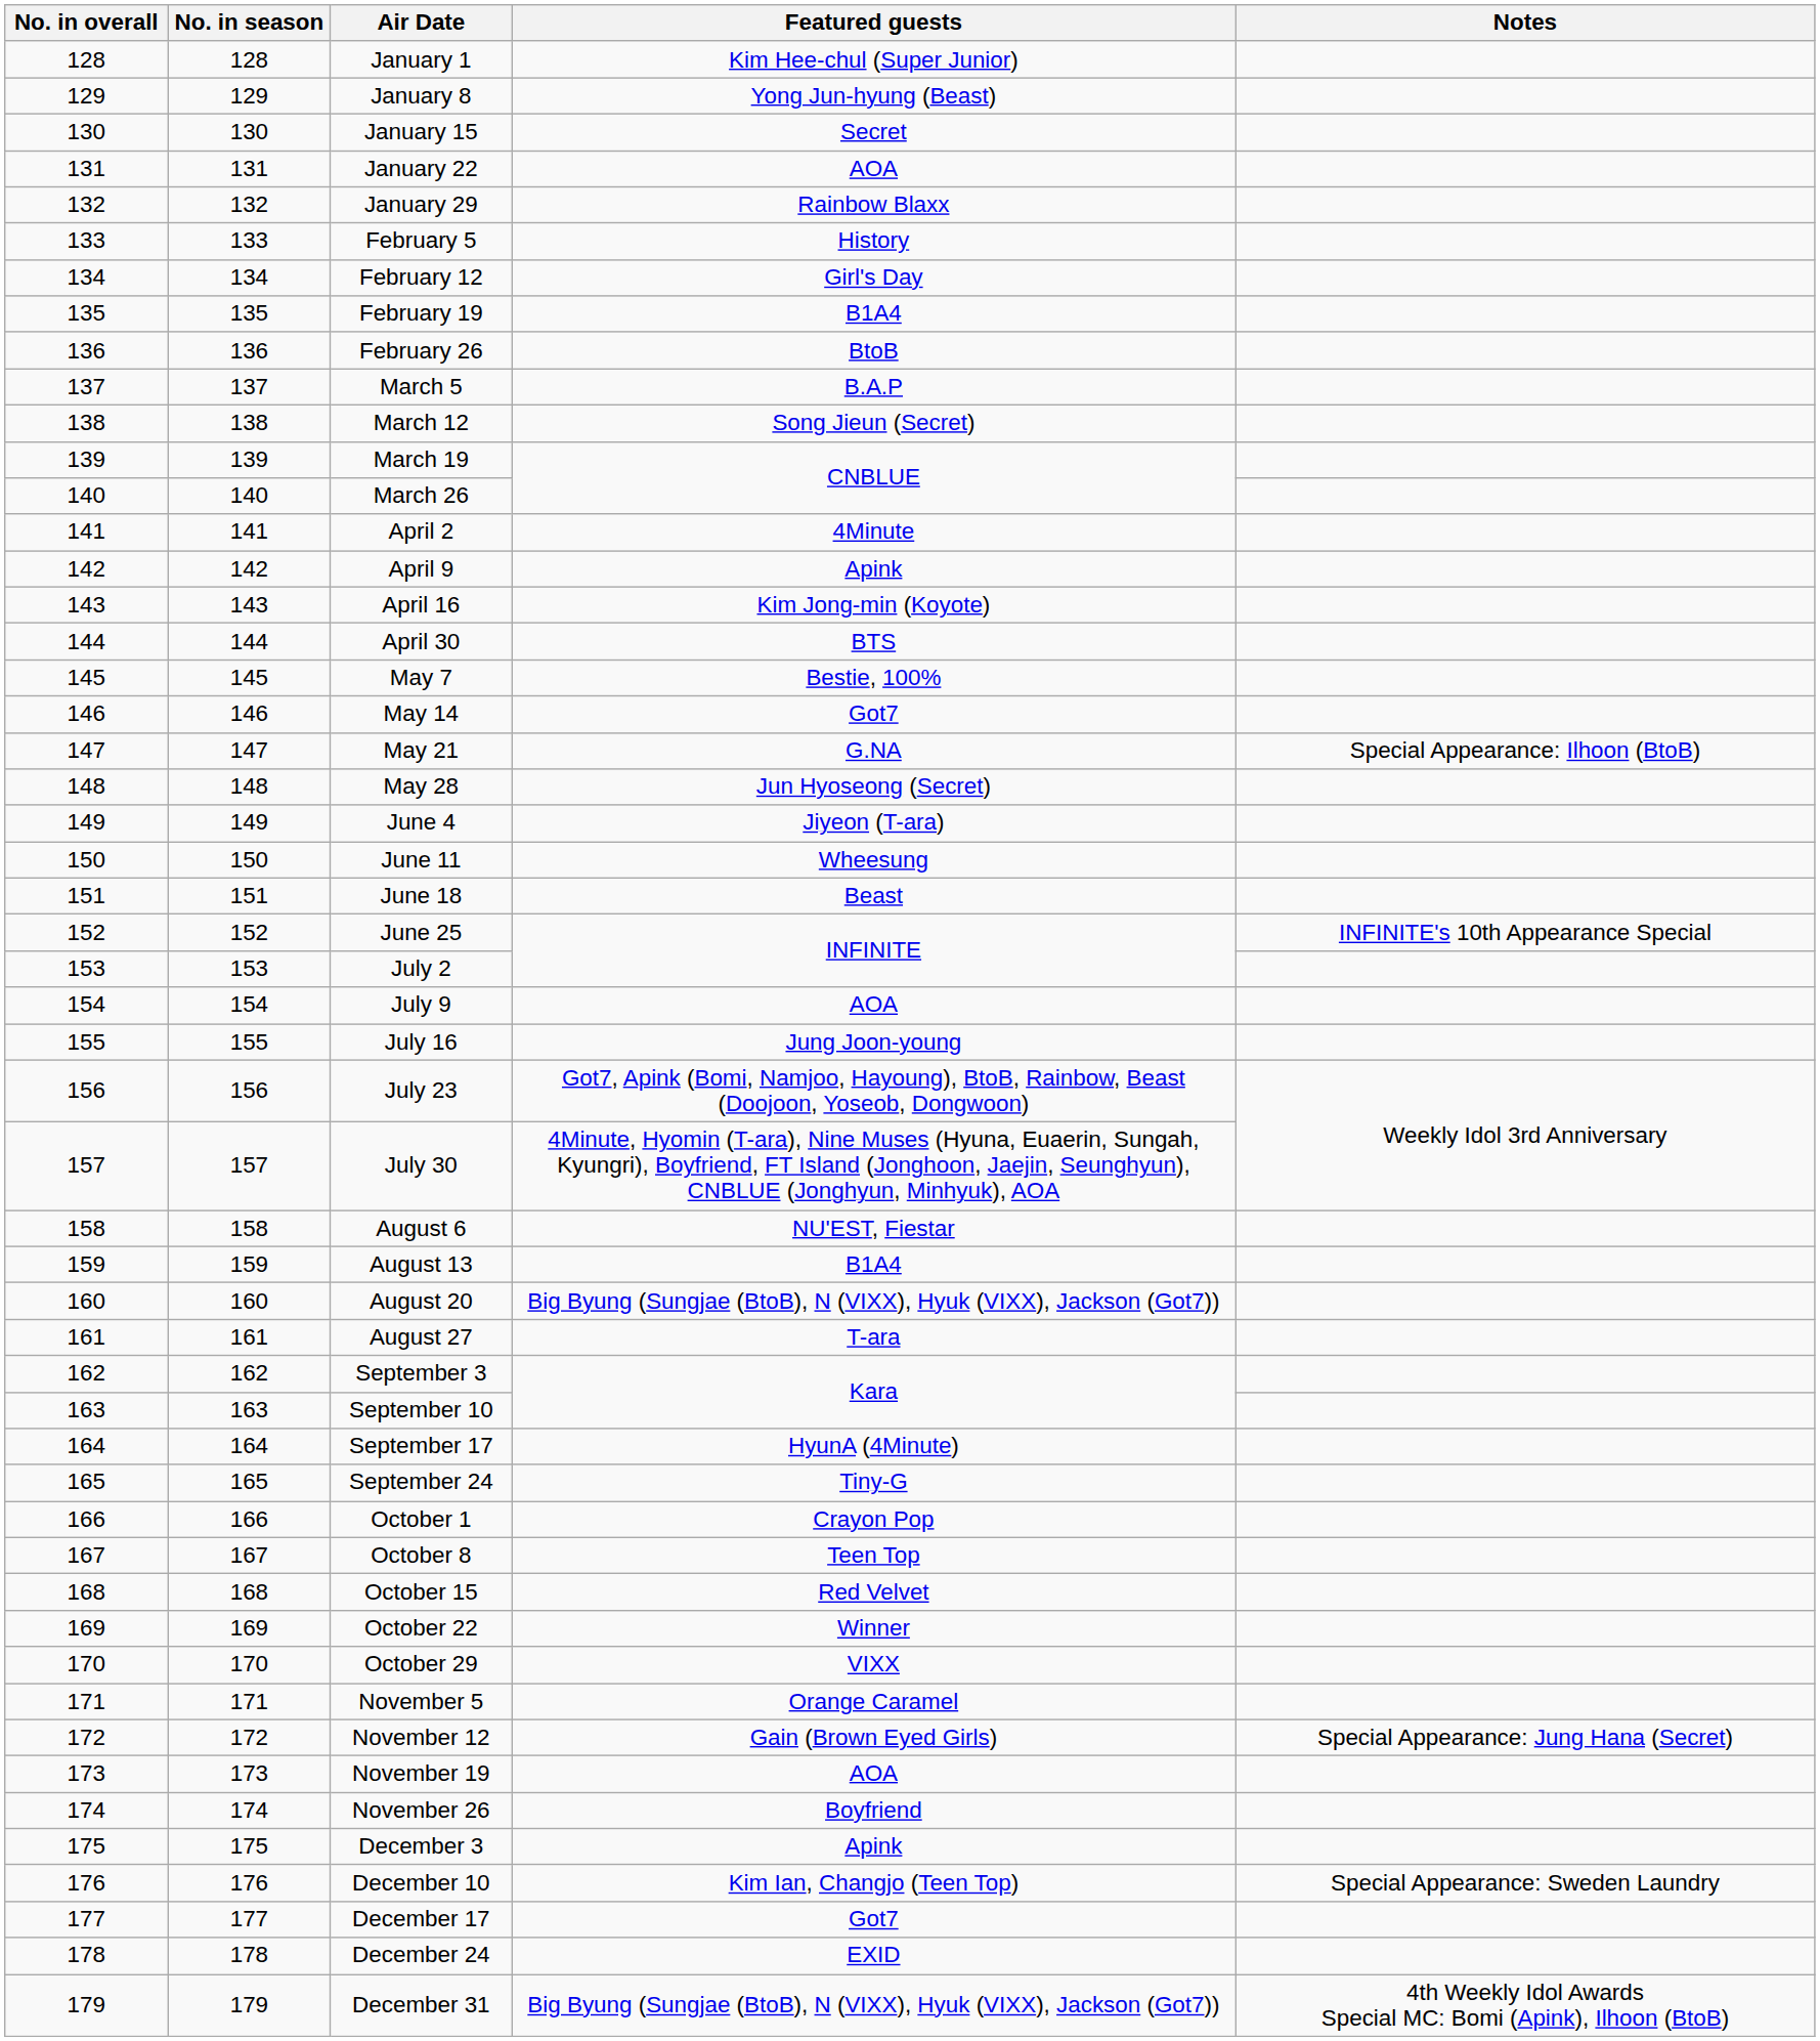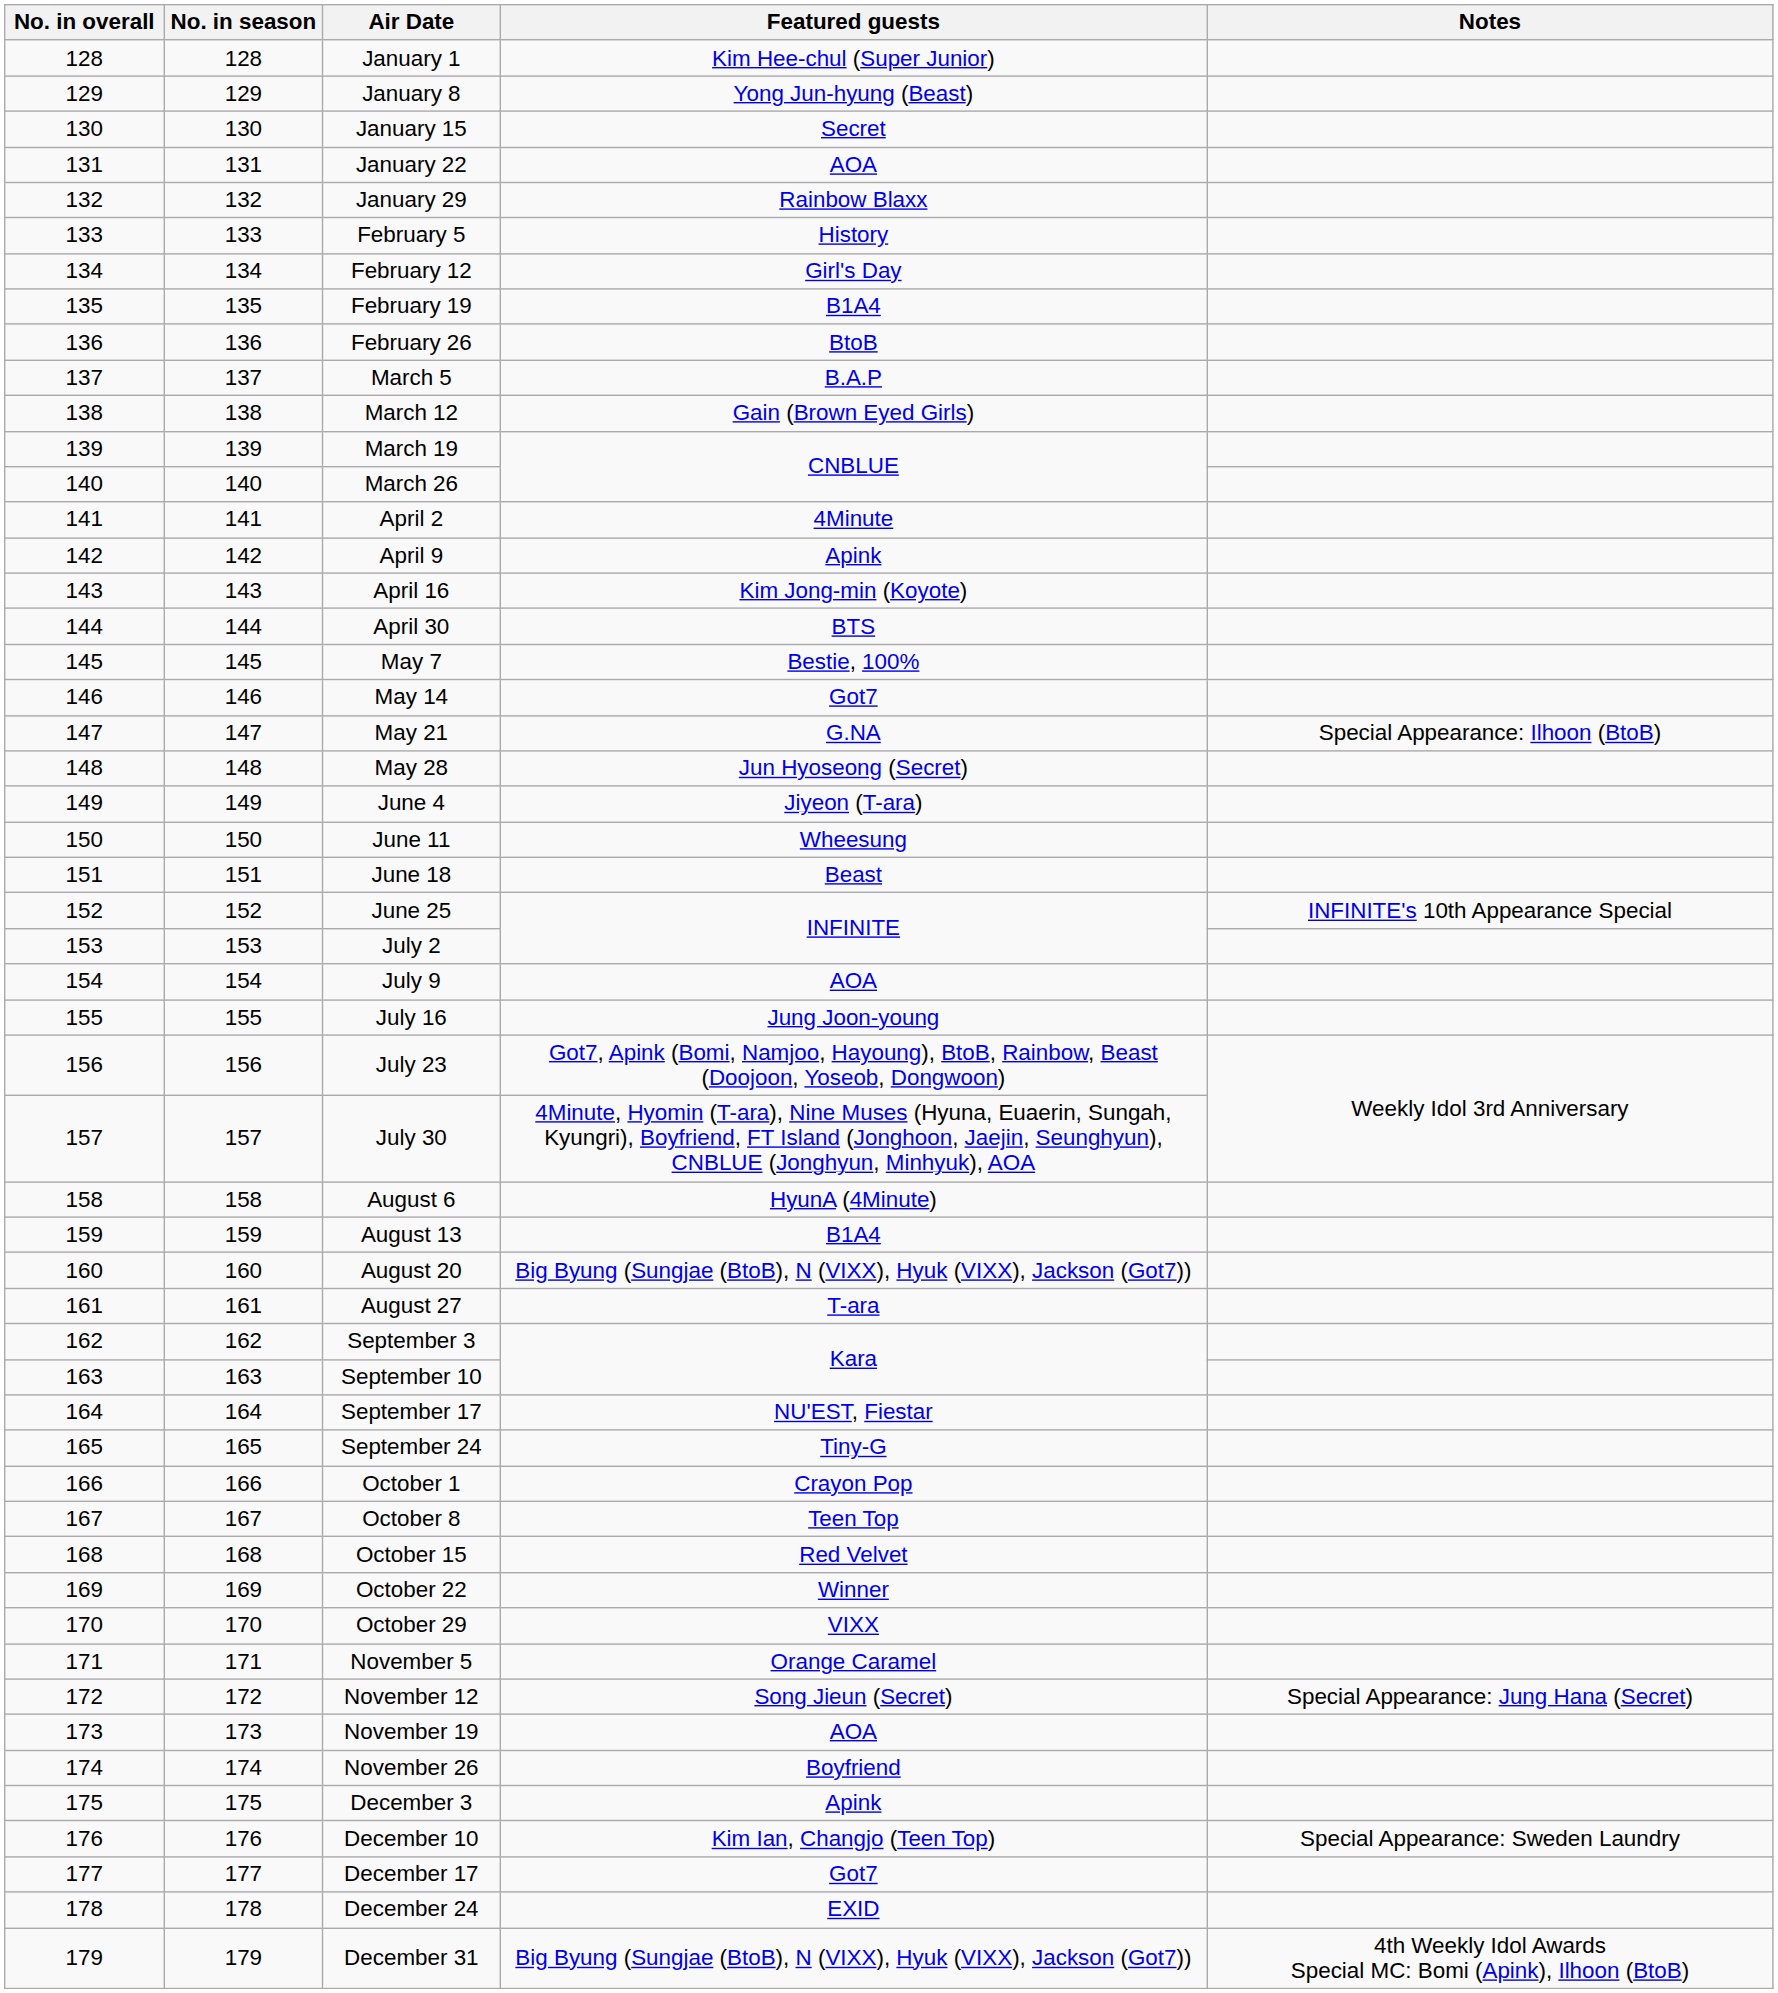March 12 | Featured guests: Song Jieun (Secret) -> Gain (Brown Eyed Girls)
August 6 | Featured guests: NU'EST, Fiestar -> HyunA (4Minute)
September 17 | Featured guests: HyunA (4Minute) -> NU'EST, Fiestar
November 12 | Featured guests: Gain (Brown Eyed Girls) -> Song Jieun (Secret)
